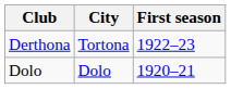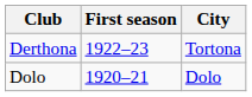columns swapped: City <-> First season
